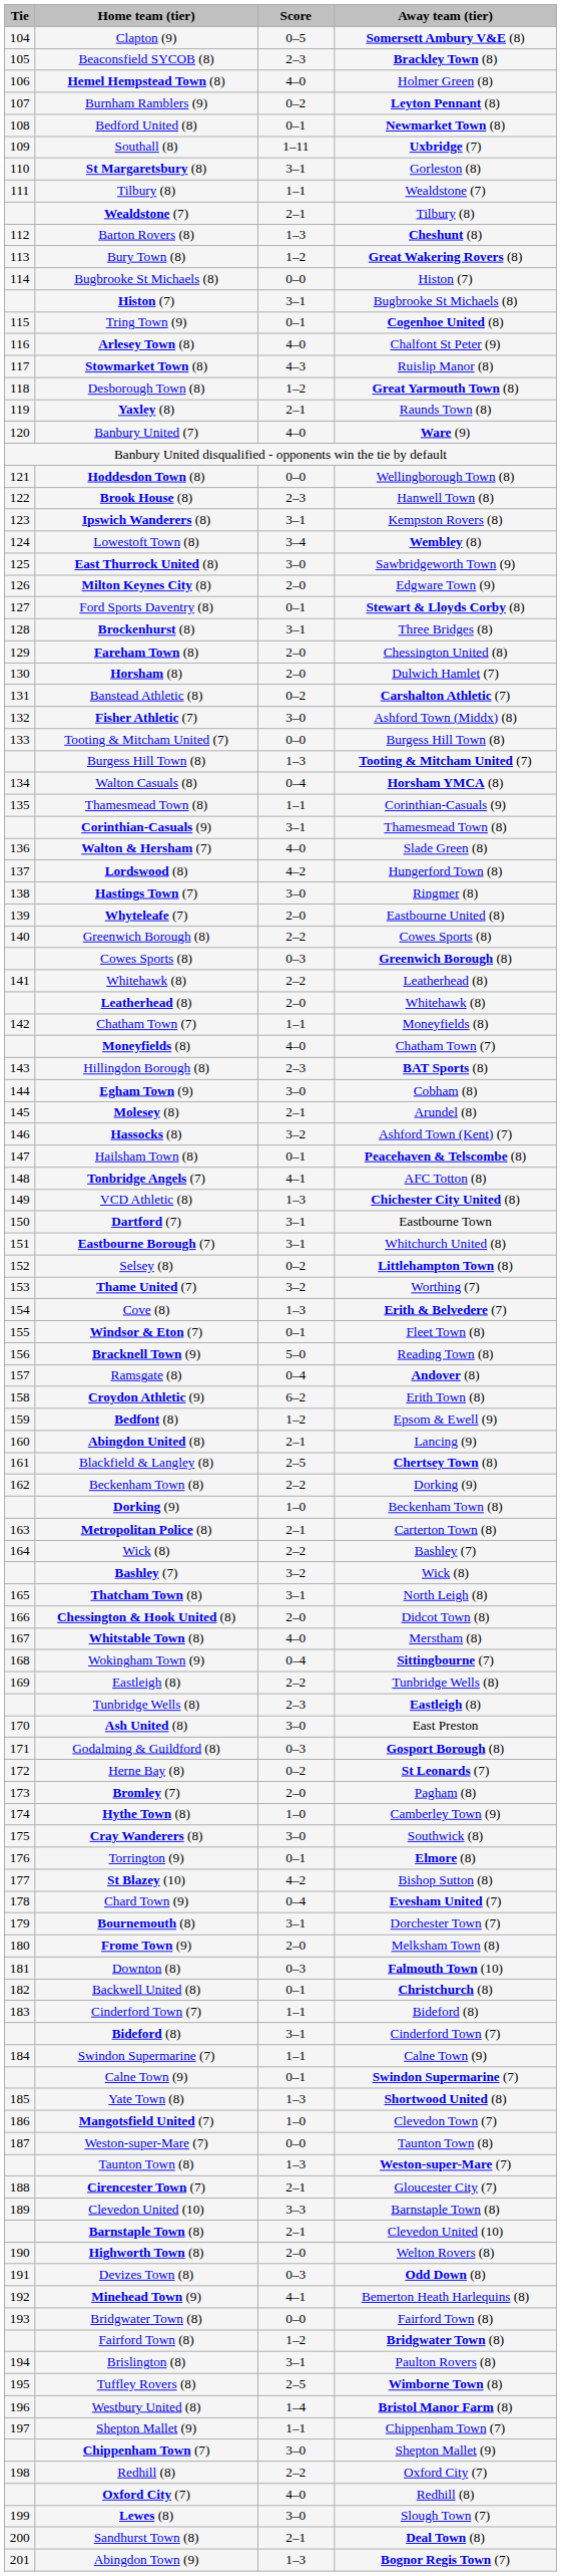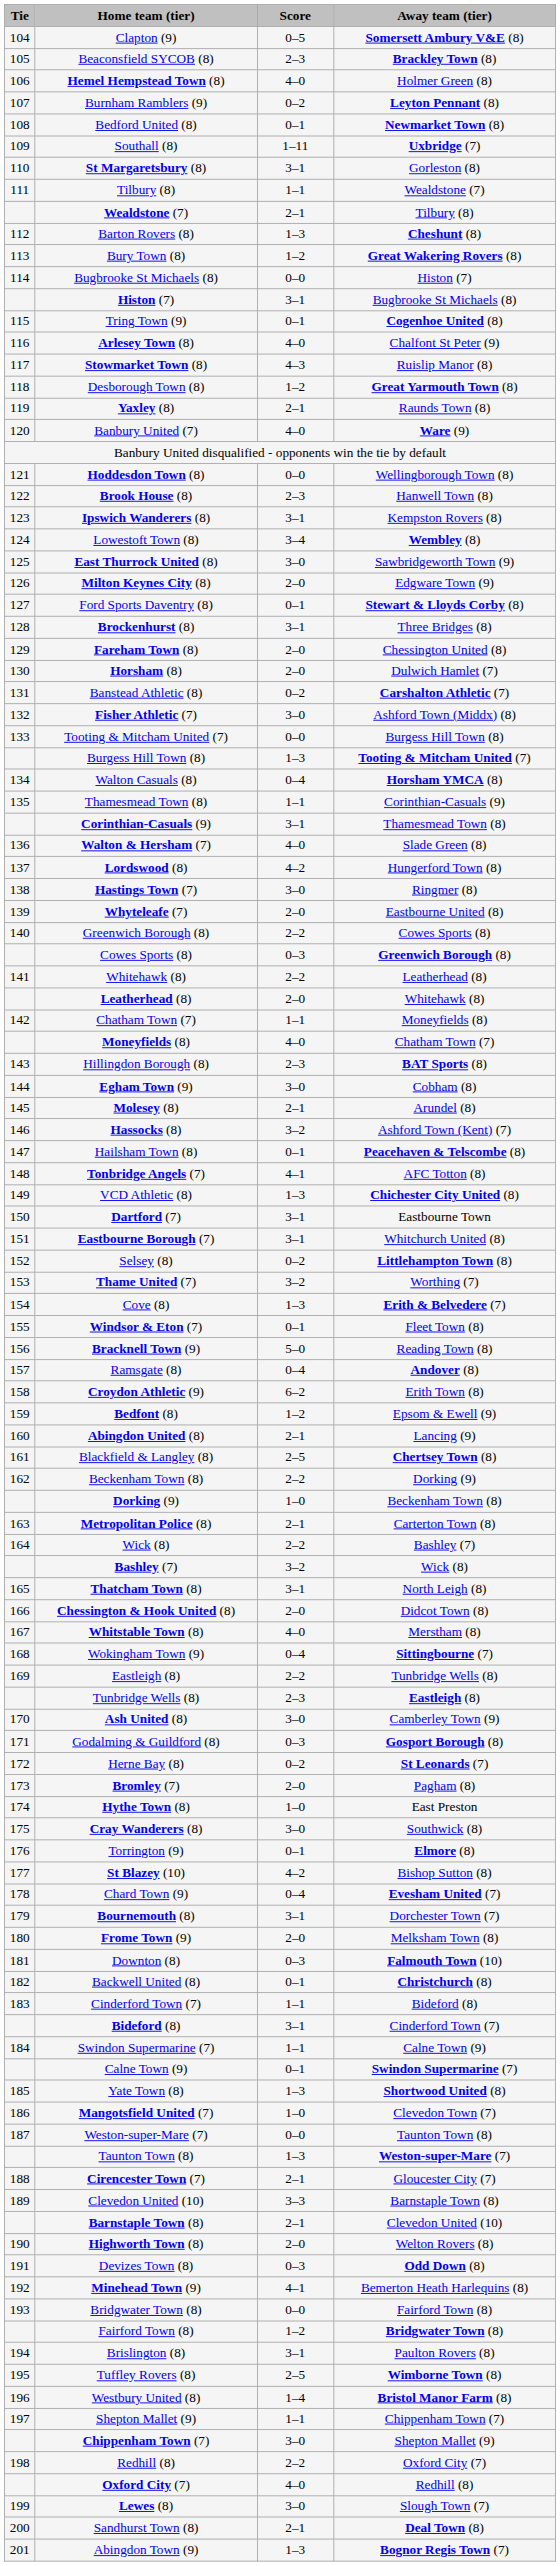Ash United (8) | Away team (tier): East Preston -> Camberley Town (9)
Hythe Town (8) | Away team (tier): Camberley Town (9) -> East Preston
